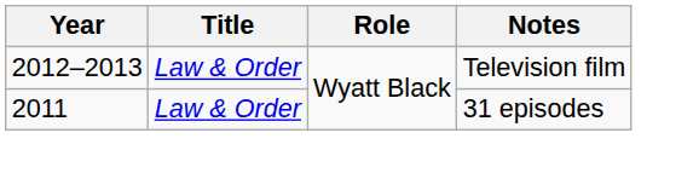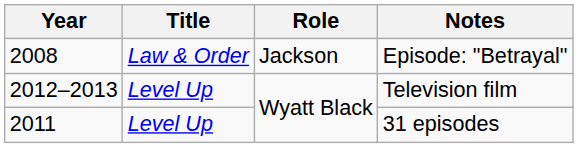+ row: 2008 | Law & Order | Jackson | Episode: "Betrayal"
Television film | Title: Law & Order -> Level Up
31 episodes | Title: Law & Order -> Level Up
